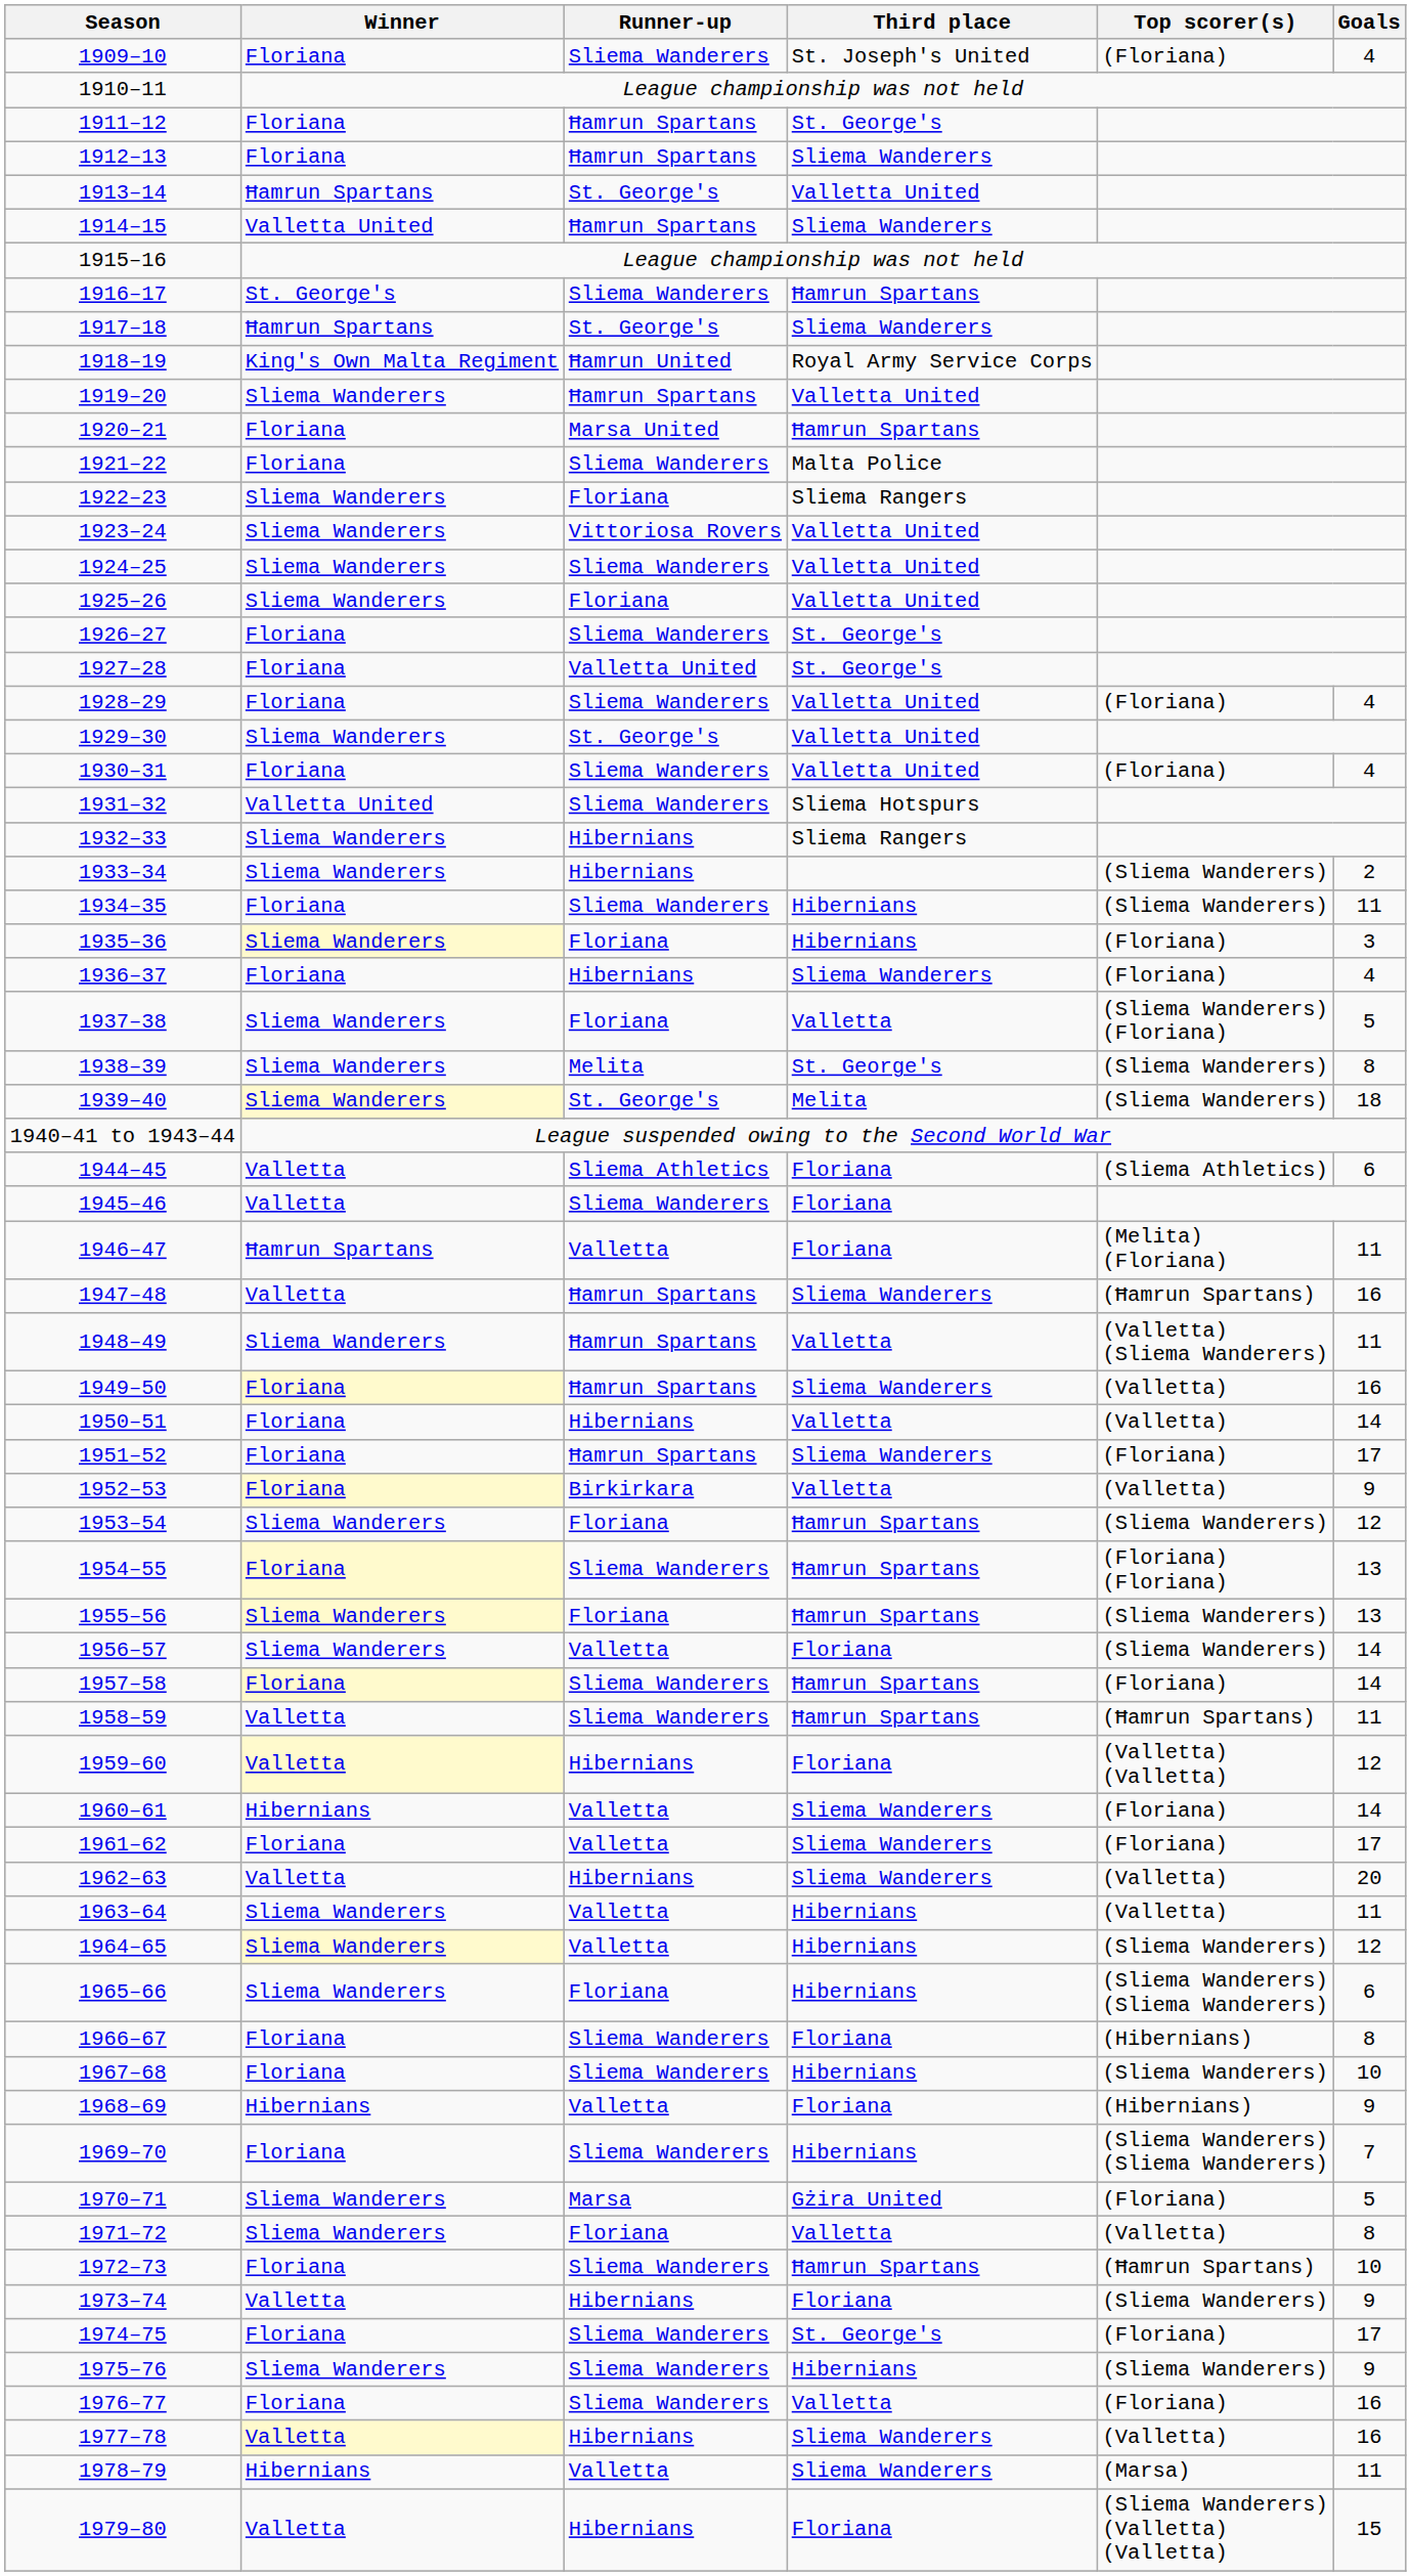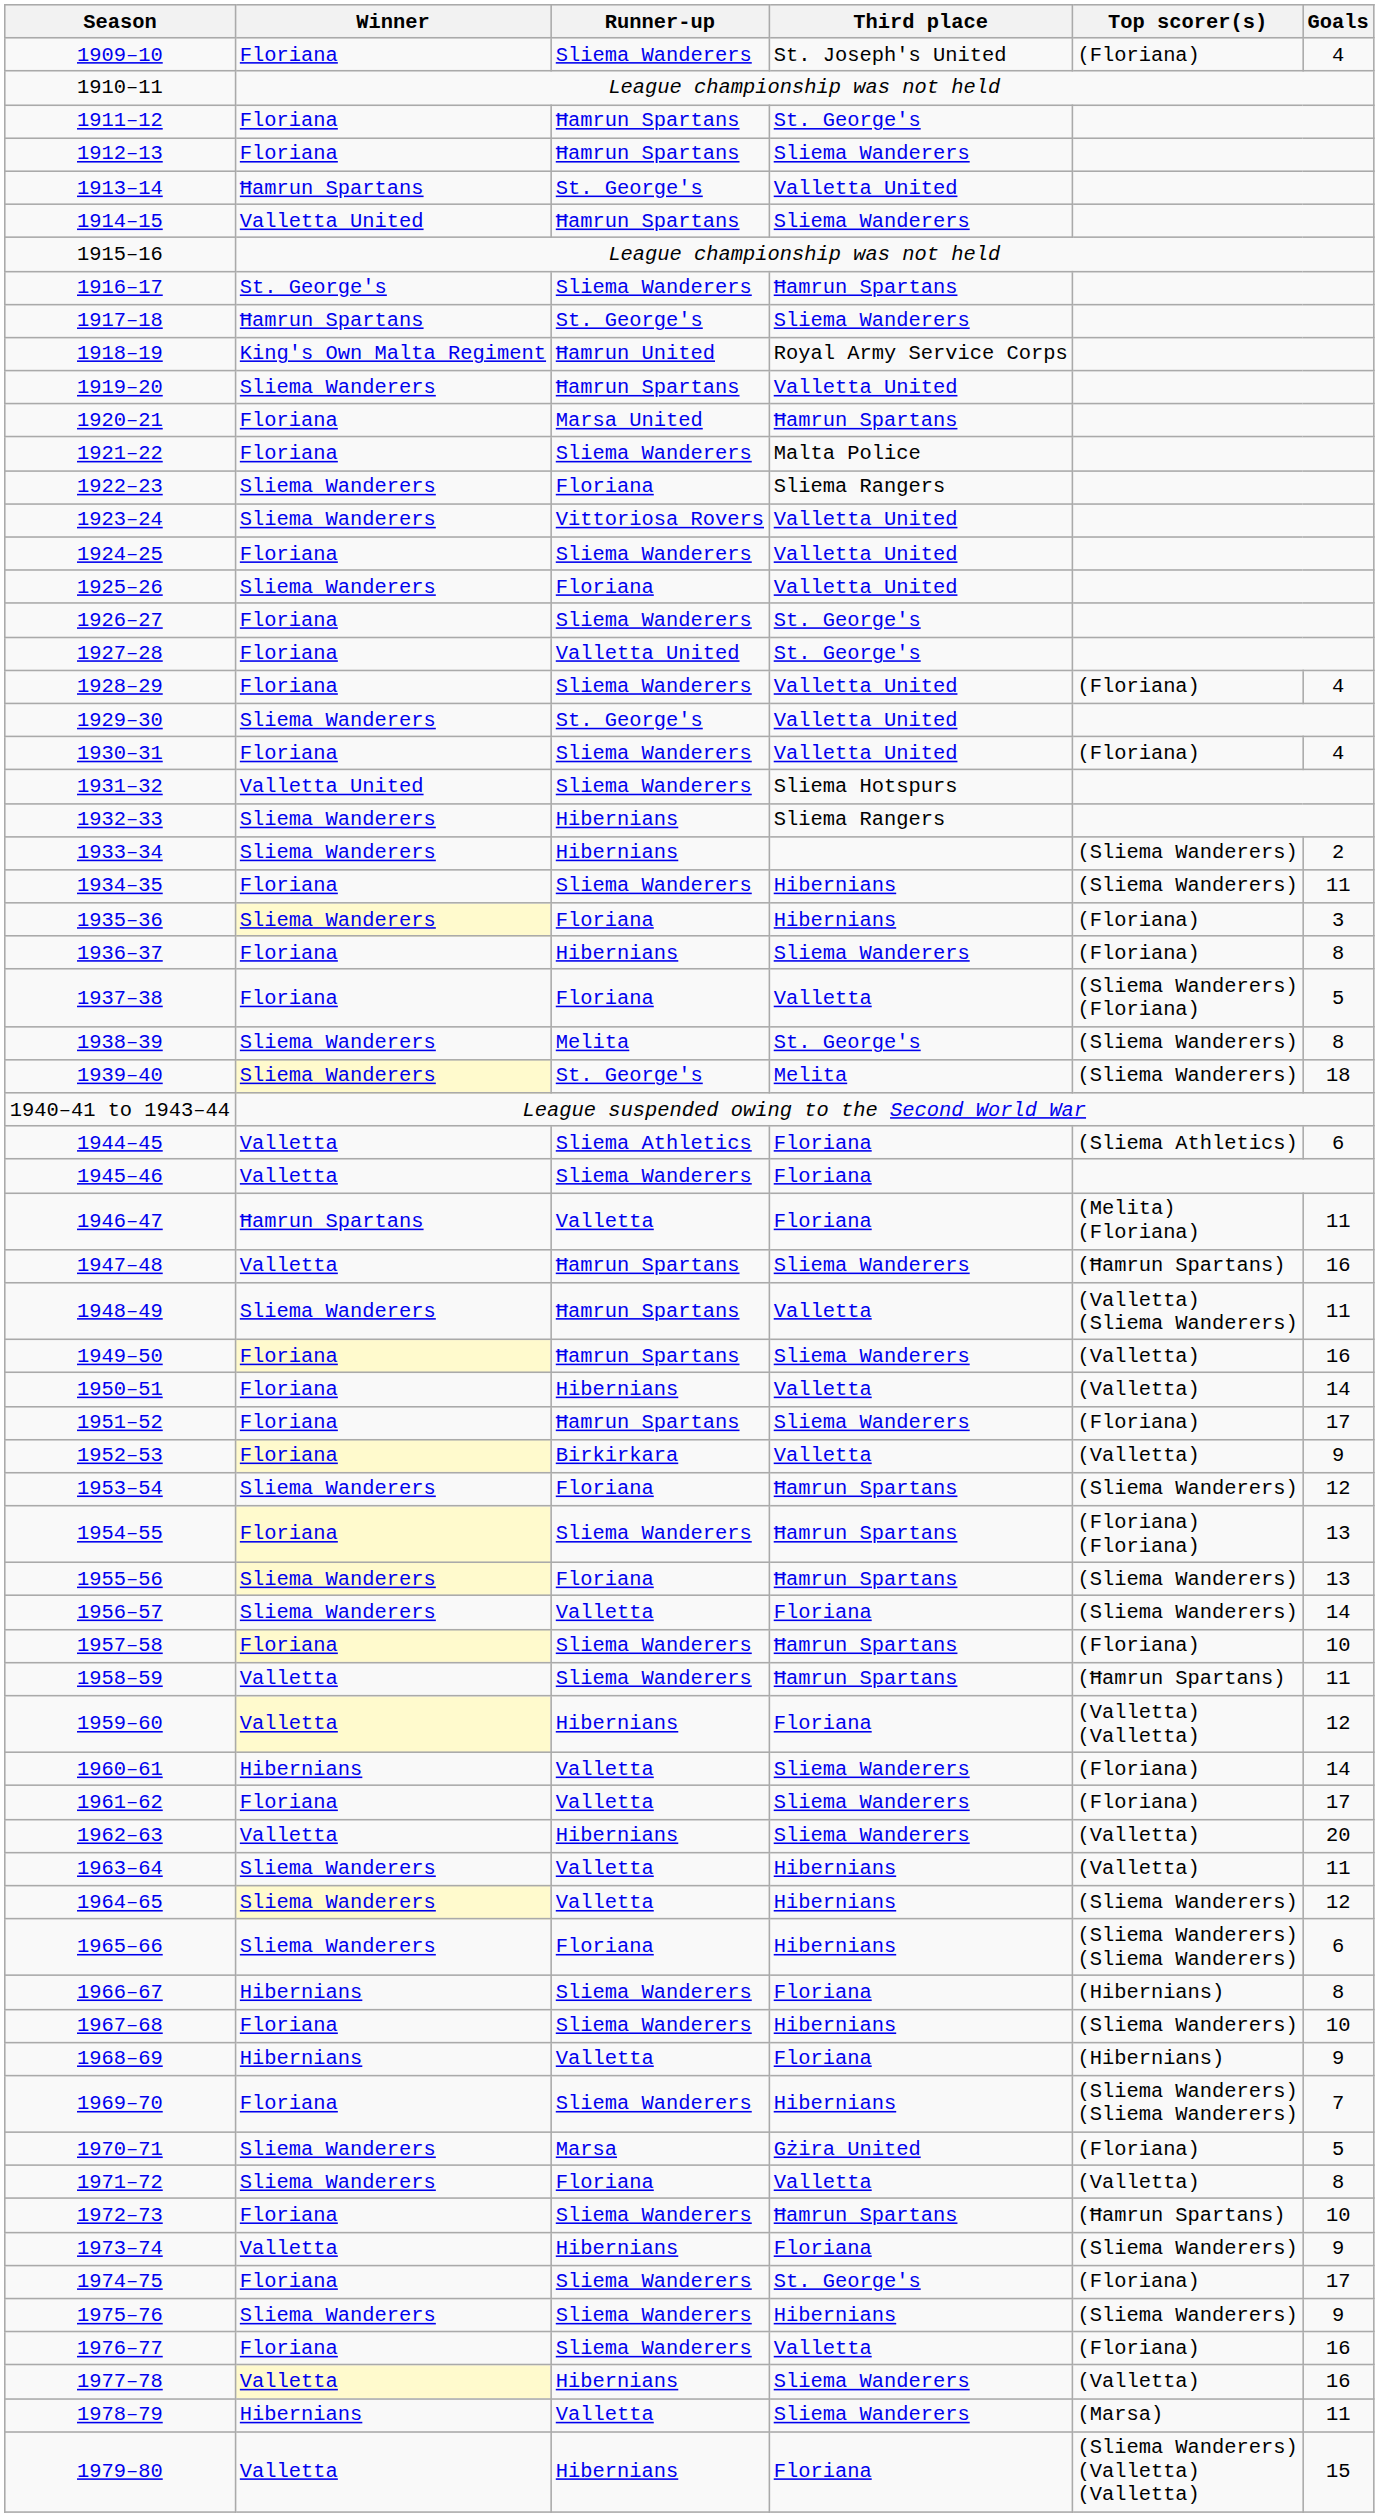1924–25 | Winner: Sliema Wanderers -> Floriana
1936–37 | Goals: 4 -> 8
1937–38 | Winner: Sliema Wanderers -> Floriana
1957–58 | Goals: 14 -> 10
1966–67 | Winner: Floriana -> Hibernians
